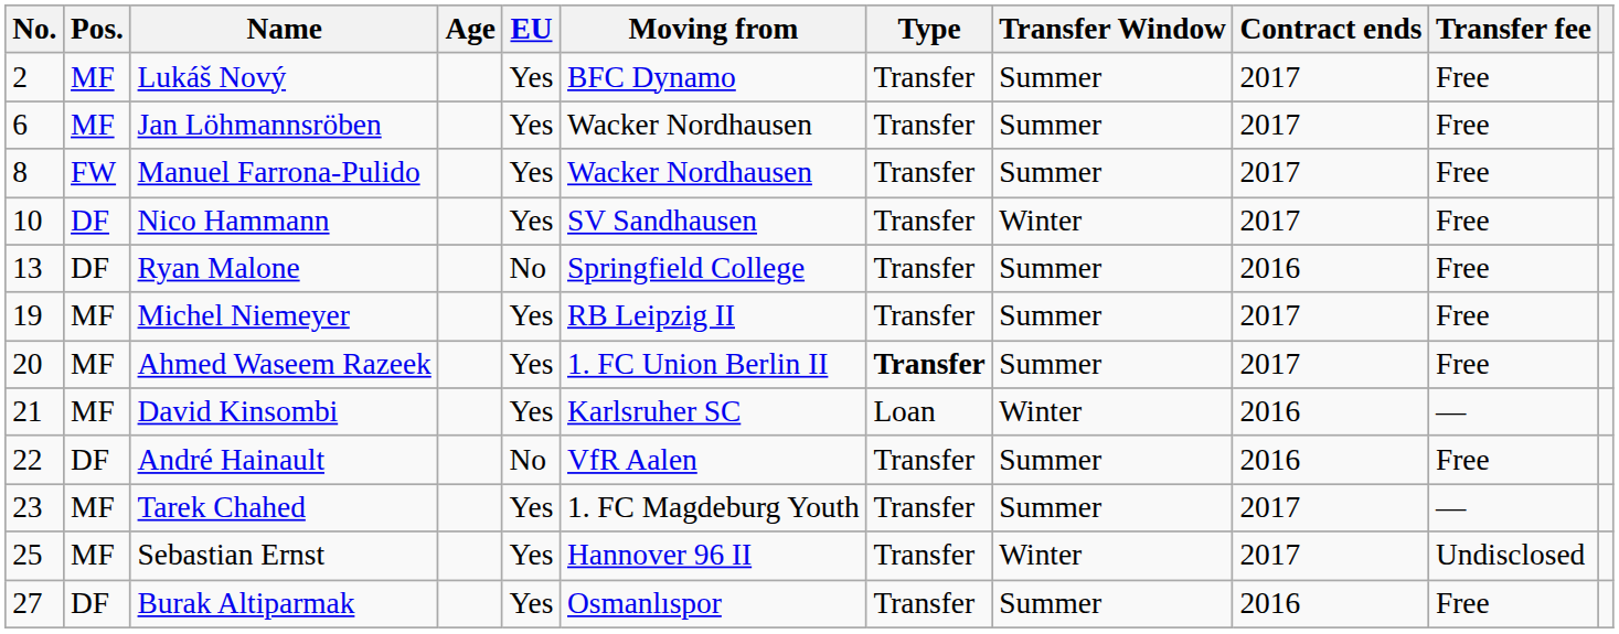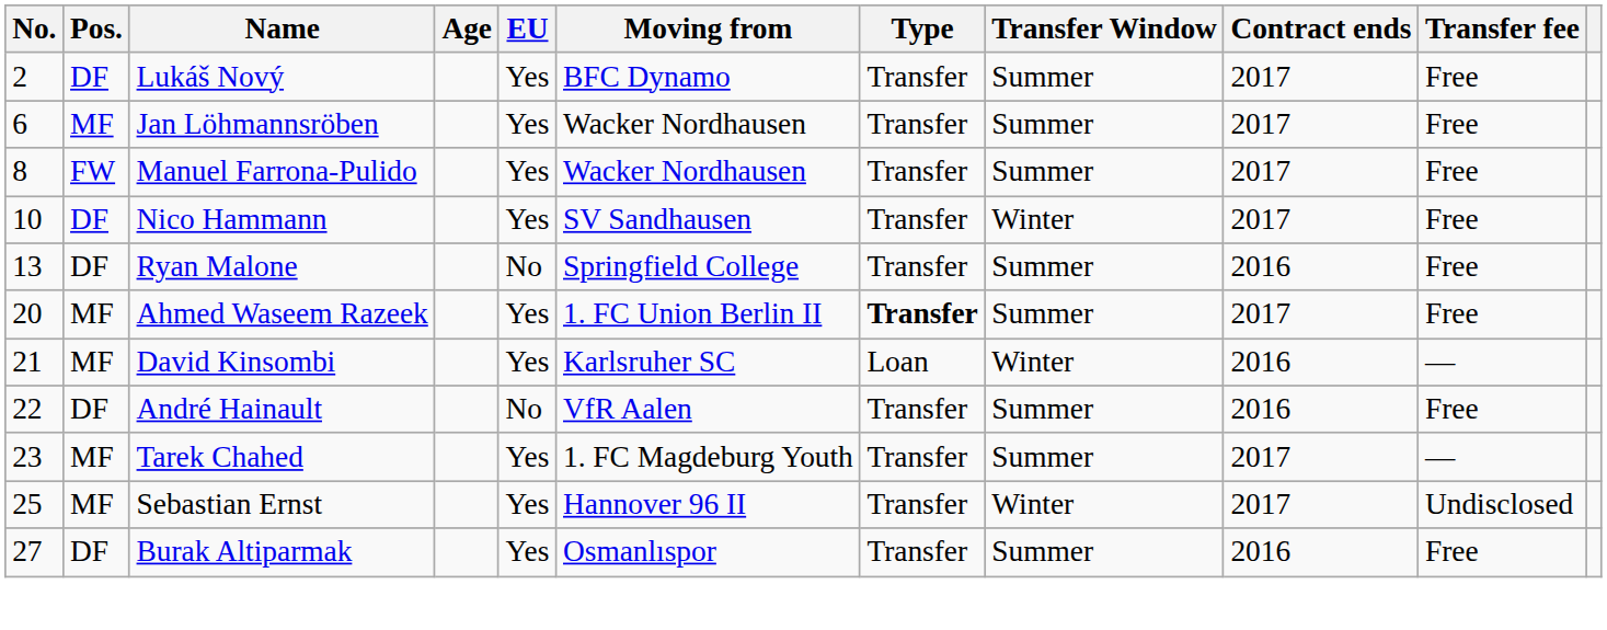Lukáš Nový | Pos.: MF -> DF
- row: 19 | MF | Michel Niemeyer | Yes | RB Leipzig II | Transfer | Summer | 2017 | Free
